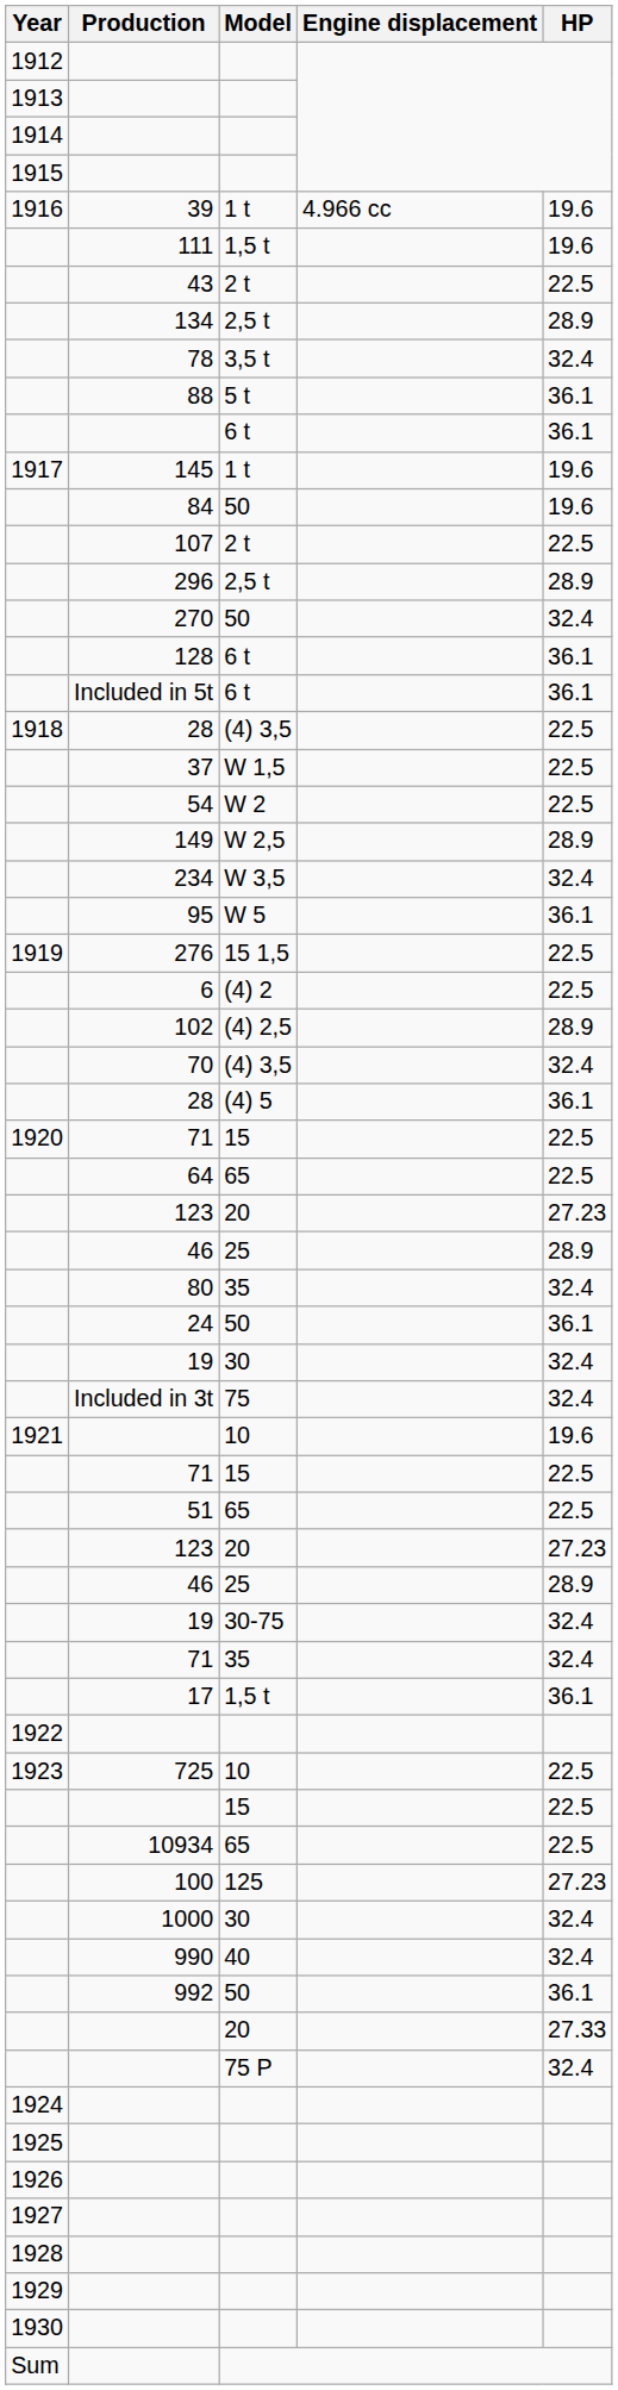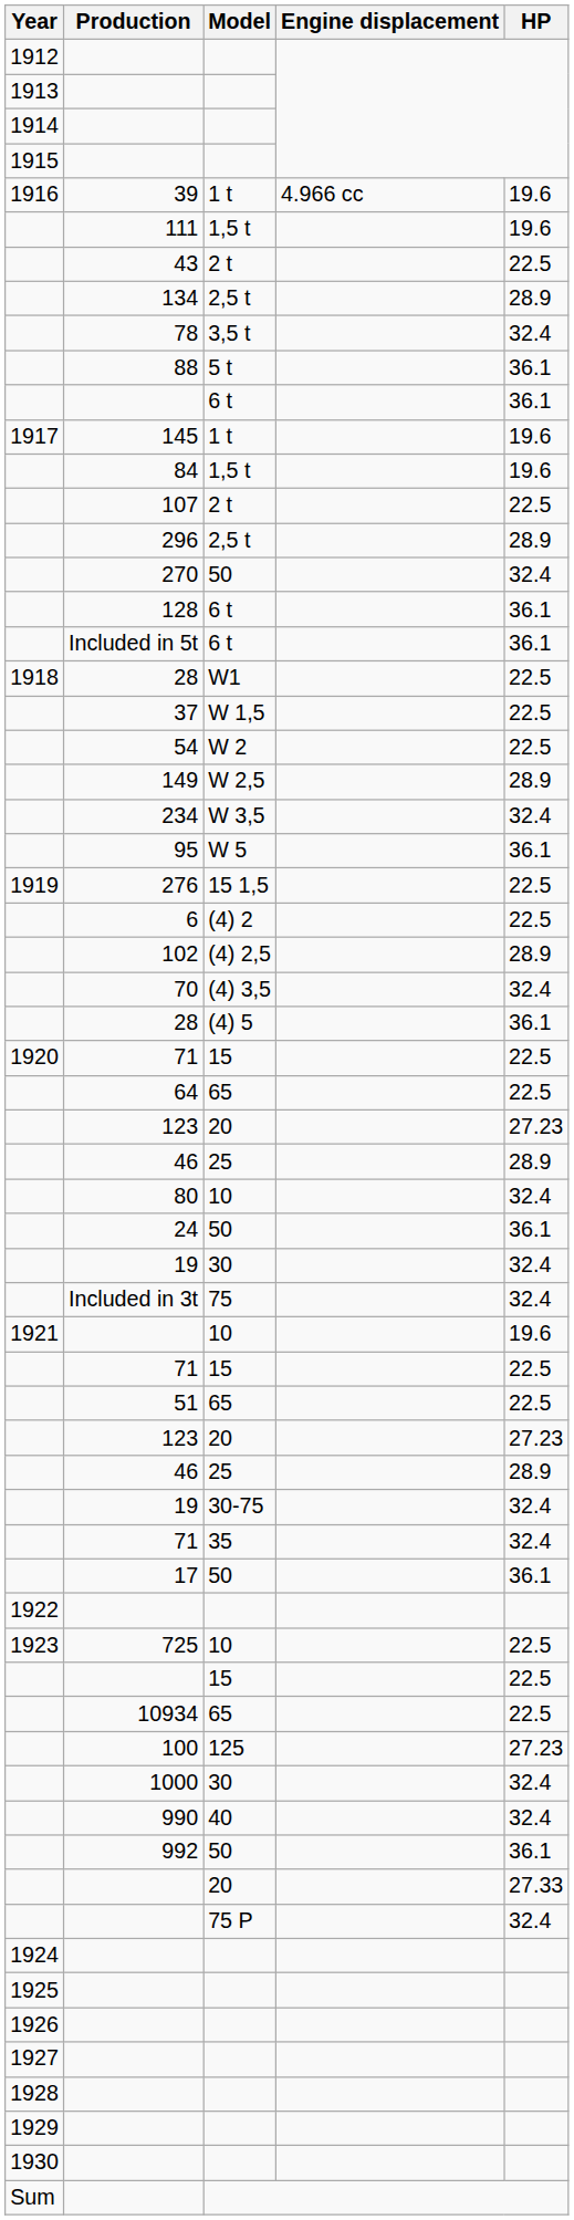84 | Model: 50 -> 1,5 t
1918 / 28 | Model: (4) 3,5 -> W1
80 | Model: 35 -> 10
17 | Model: 1,5 t -> 50
